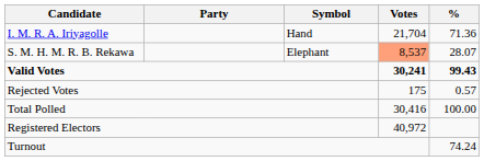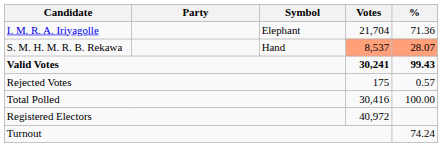I. M. R. A. Iriyagolle | Symbol: Hand -> Elephant
S. M. H. M. R. B. Rekawa | Symbol: Elephant -> Hand
S. M. H. M. R. B. Rekawa | %: no background -> lightsalmon background
